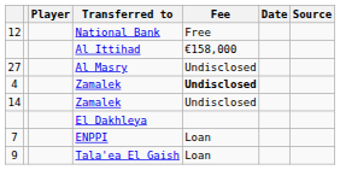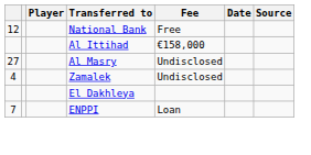4 | Fee: bold -> normal
- row: 14 | Zamalek | Undisclosed
- row: 9 | Tala'ea El Gaish | Loan
